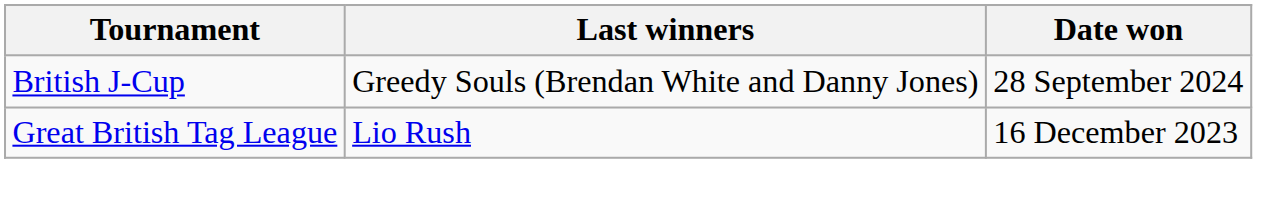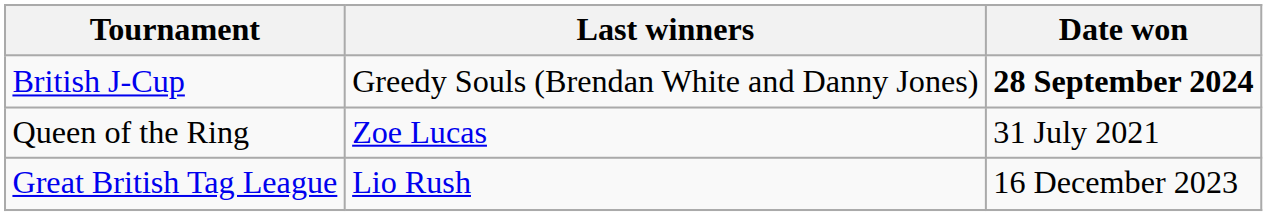British J-Cup | Date won: normal -> bold
+ row: Queen of the Ring | Zoe Lucas | 31 July 2021
